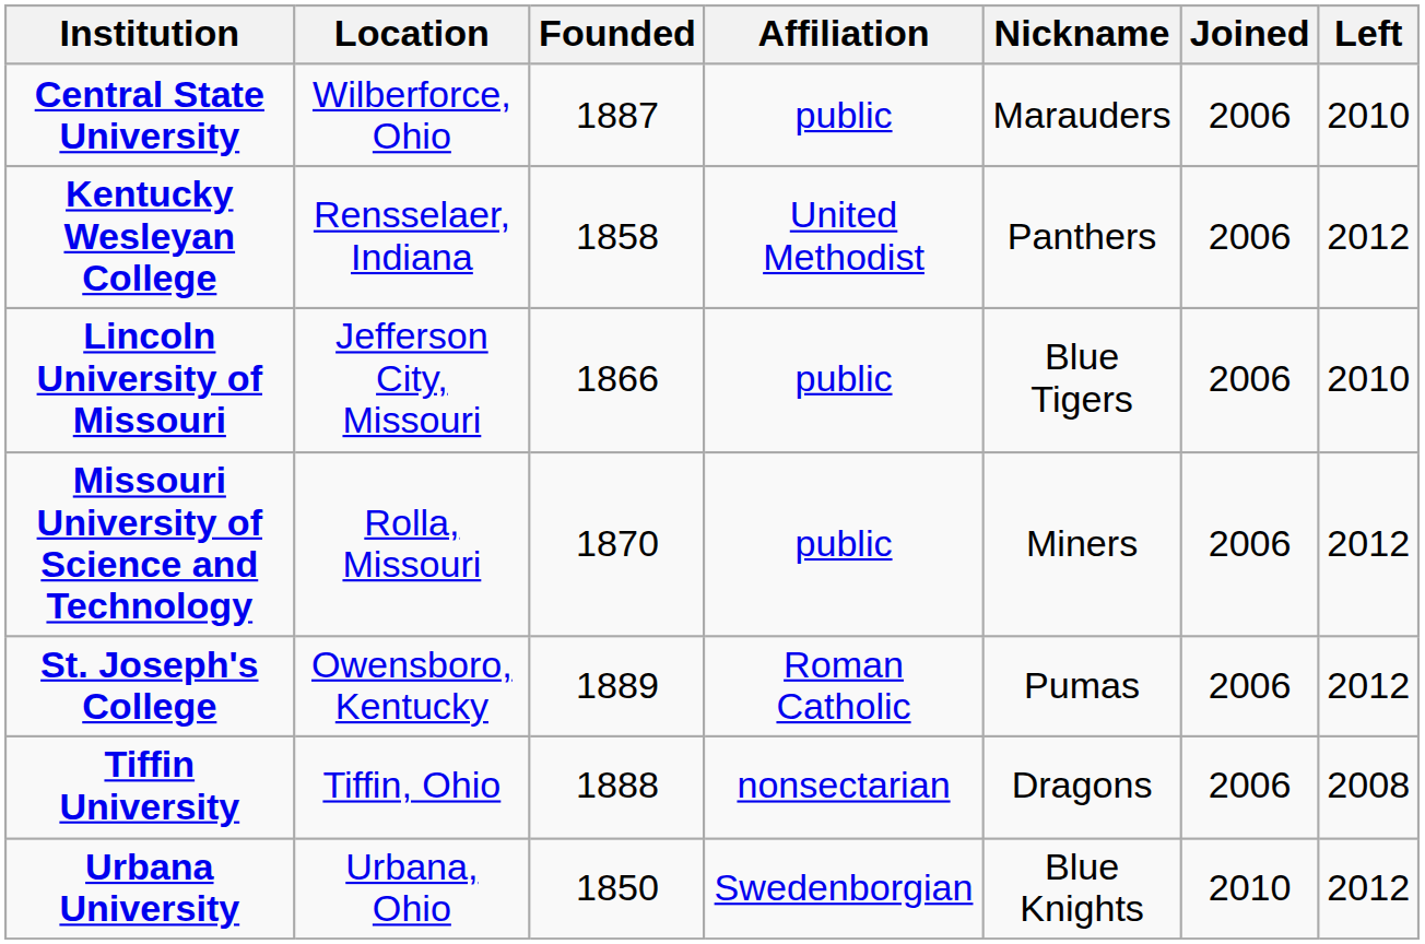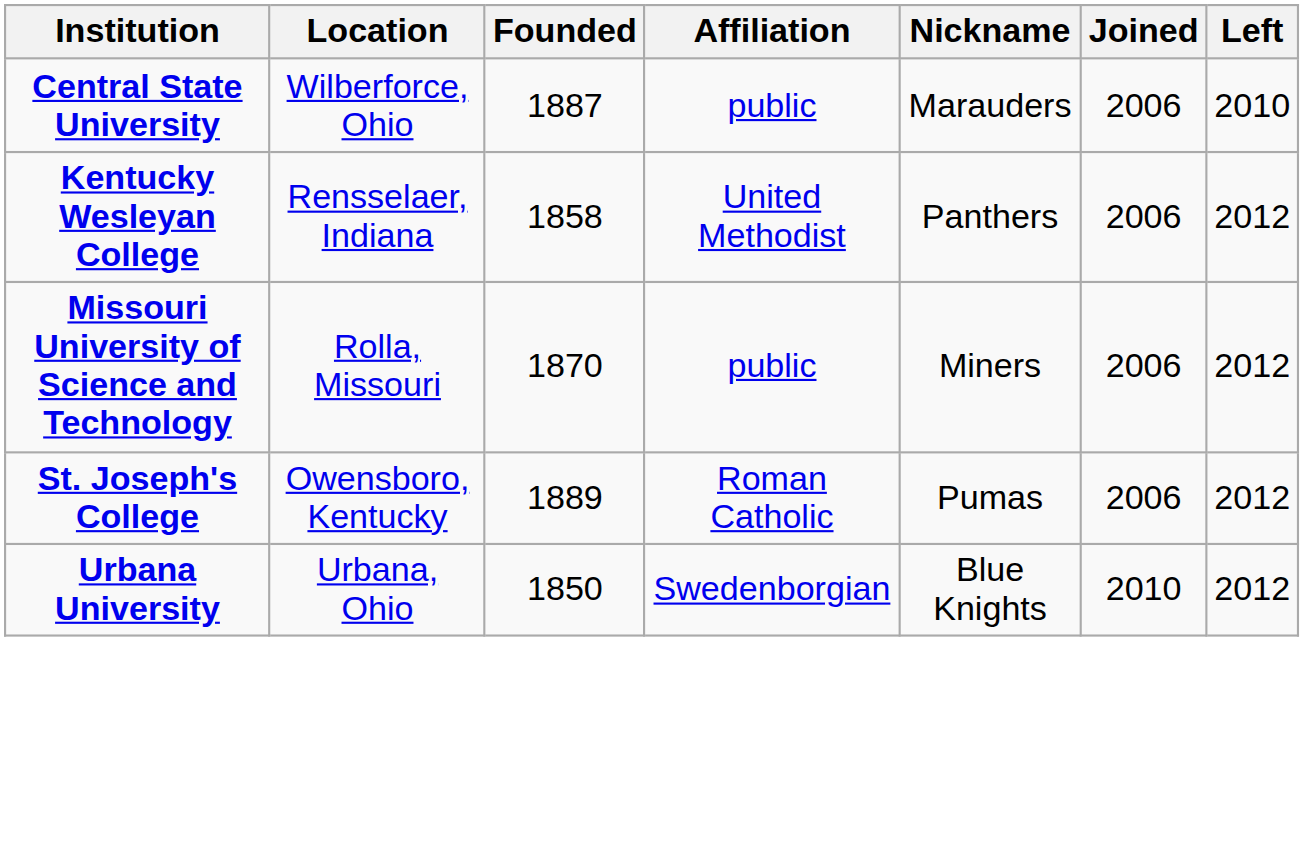- row: Lincoln University of Missouri | Jefferson City, Missouri | 1866 | public | Blue Tigers | 2006 | 2010
- row: Tiffin University | Tiffin, Ohio | 1888 | nonsectarian | Dragons | 2006 | 2008
